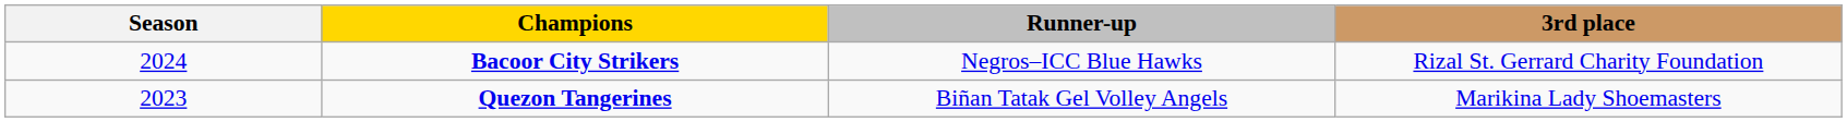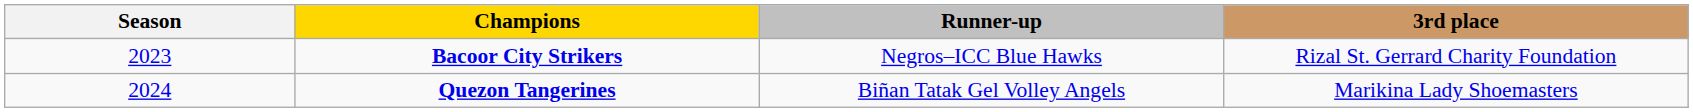Bacoor City Strikers | Season: 2024 -> 2023
Quezon Tangerines | Season: 2023 -> 2024
